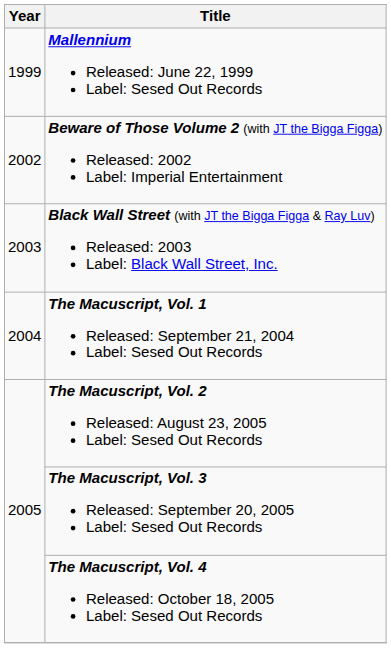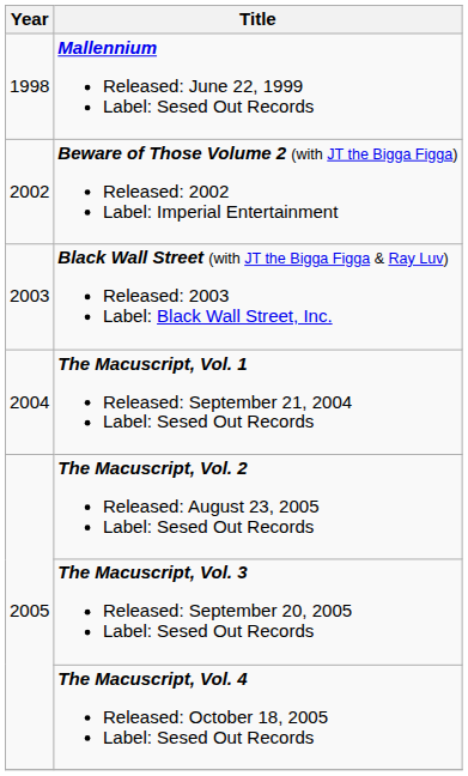Mallennium Released: June 22, 1999 Label: Sesed Out Records | Year: 1999 -> 1998
